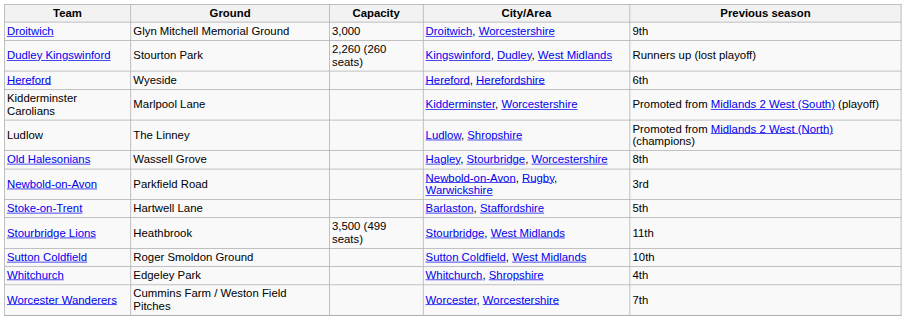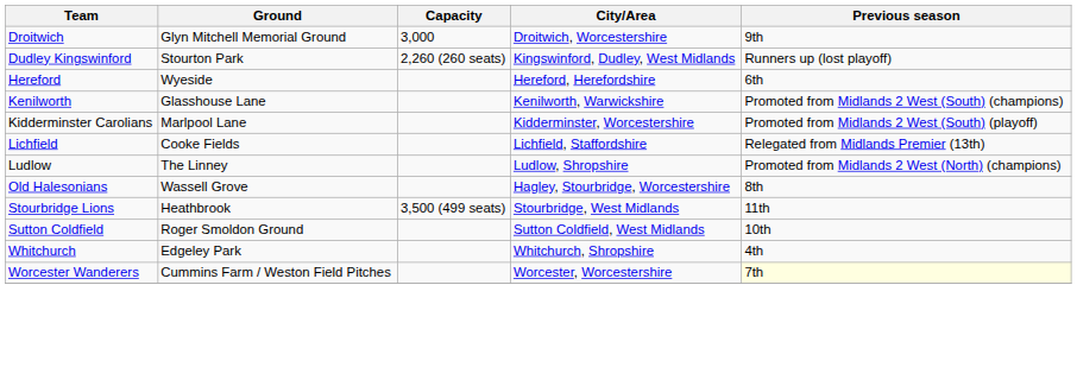+ row: Kenilworth | Glasshouse Lane | Kenilworth, Warwickshire | Promoted from Midlands 2 West (South) (champions)
+ row: Lichfield | Cooke Fields | Lichfield, Staffordshire | Relegated from Midlands Premier (13th)
- row: Newbold-on-Avon | Parkfield Road | Newbold-on-Avon, Rugby, Warwickshire | 3rd
- row: Stoke-on-Trent | Hartwell Lane | Barlaston, Staffordshire | 5th
Worcester Wanderers | Previous season: no background -> lightyellow background
